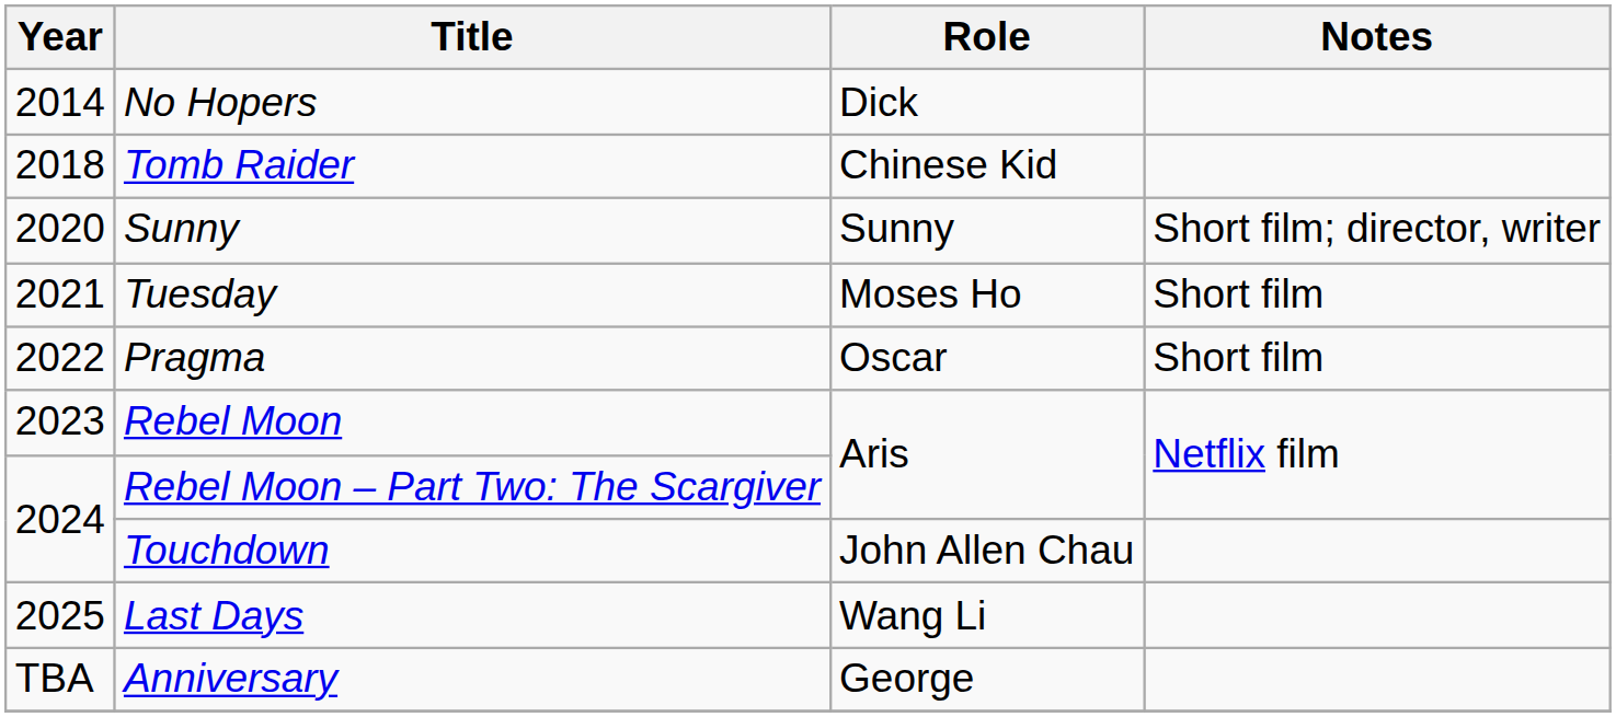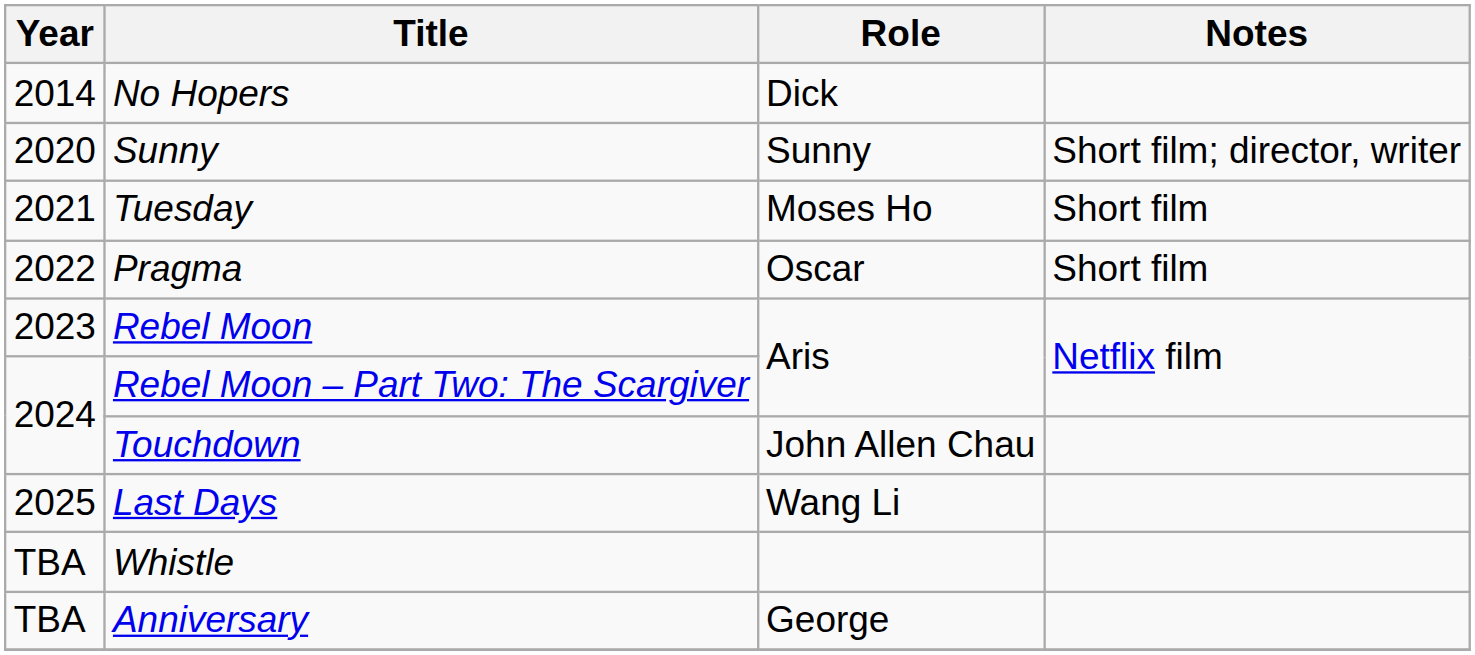- row: 2018 | Tomb Raider | Chinese Kid
+ row: TBA | Whistle
